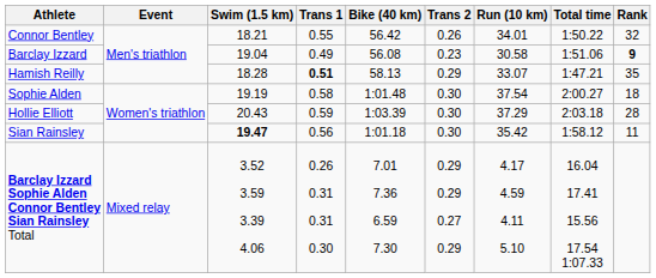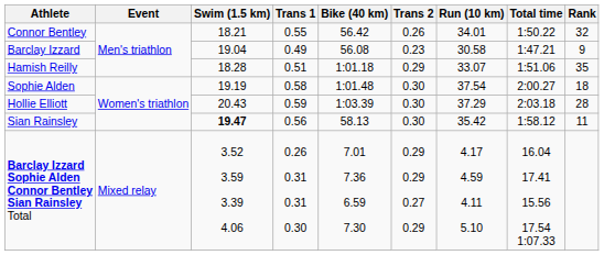Barclay Izzard | Total time: 1:51.06 -> 1:47.21
Barclay Izzard | Rank: bold -> normal
Hamish Reilly | Trans 1: bold -> normal
Hamish Reilly | Bike (40 km): 58.13 -> 1:01.18
Hamish Reilly | Total time: 1:47.21 -> 1:51.06
Sian Rainsley | Bike (40 km): 1:01.18 -> 58.13
